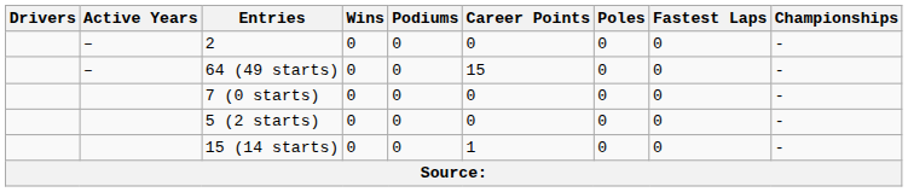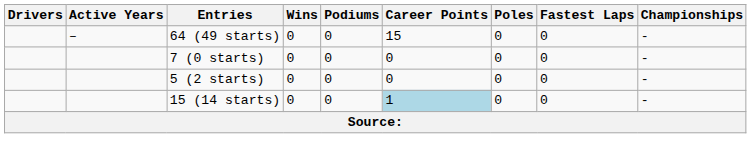- row: – | 2 | 0 | 0 | 0 | 0 | 0 | -
15 (14 starts) | Career Points: no background -> lightblue background
